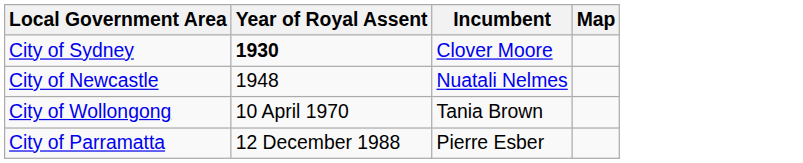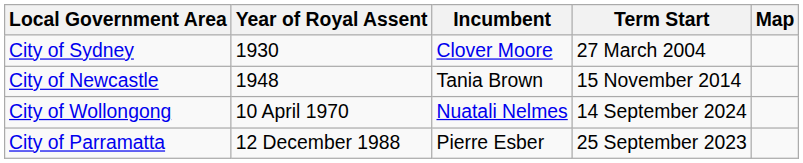+ column: Term Start | 27 March 2004 | 15 November 2014 | 14 September 2024 | 25 September 2023
City of Sydney | Year of Royal Assent: bold -> normal
City of Newcastle | Incumbent: Nuatali Nelmes -> Tania Brown
City of Wollongong | Incumbent: Tania Brown -> Nuatali Nelmes
